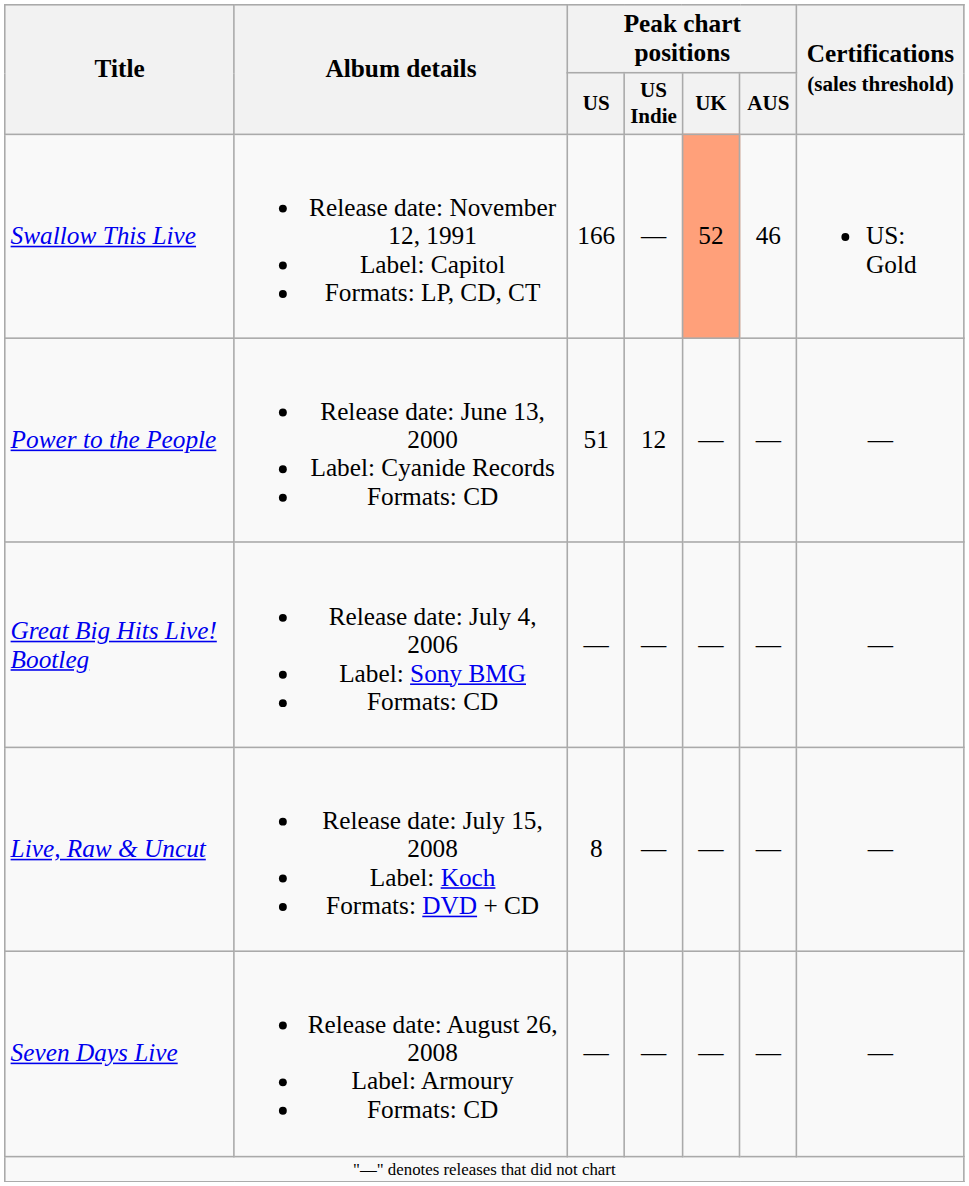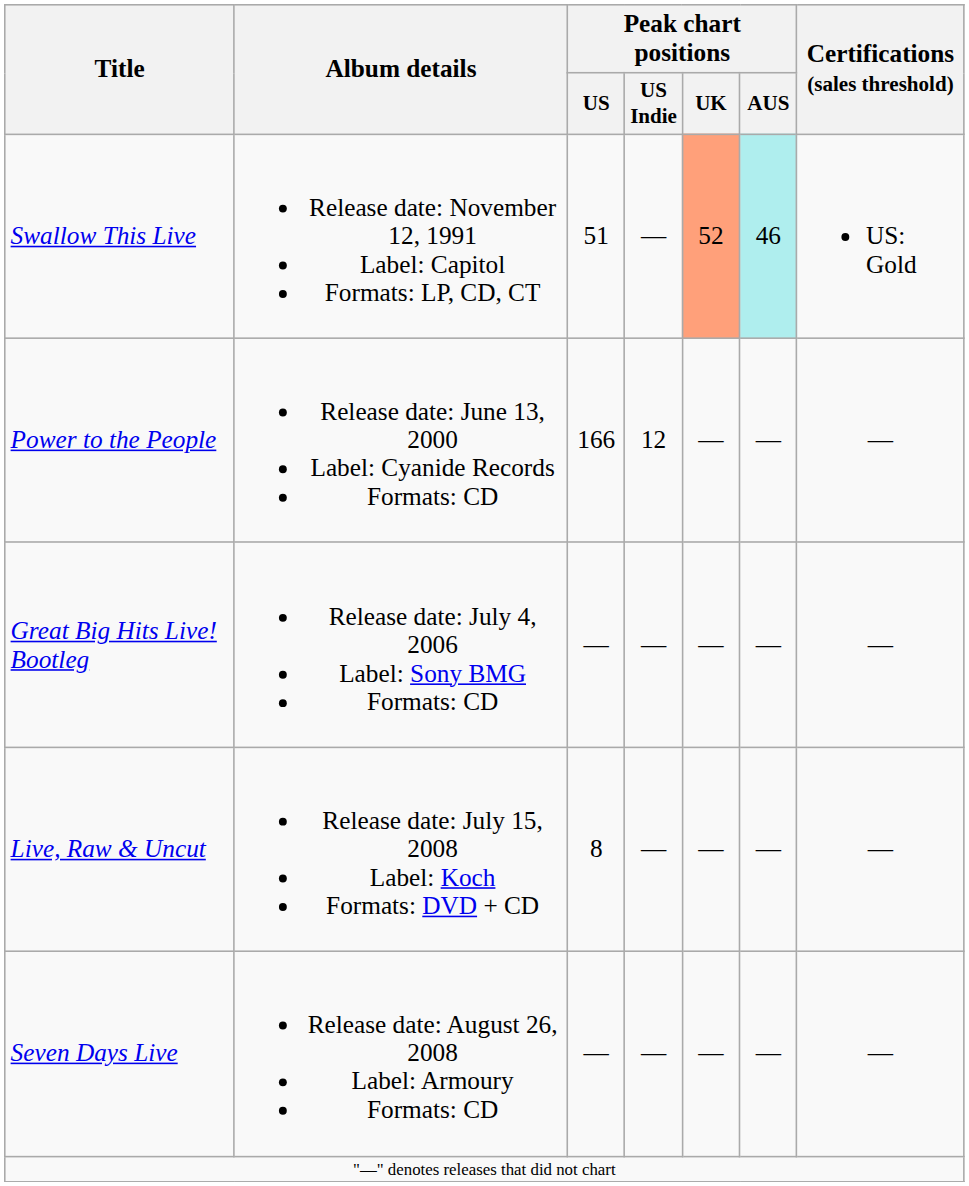Swallow This Live | Peak chart positions / US: 166 -> 51
Swallow This Live | Peak chart positions / AUS: no background -> paleturquoise background
Power to the People | Peak chart positions / US: 51 -> 166
